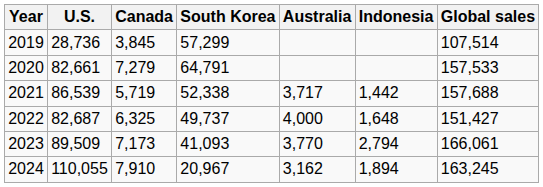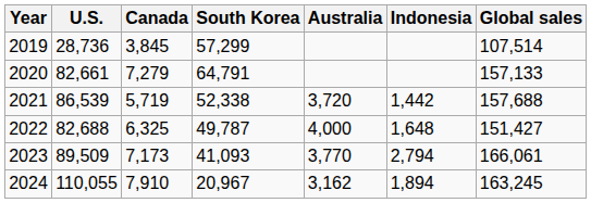2020 | Global sales: 157,533 -> 157,133
2021 | Australia: 3,717 -> 3,720
2022 | U.S.: 82,687 -> 82,688
2022 | South Korea: 49,737 -> 49,787
